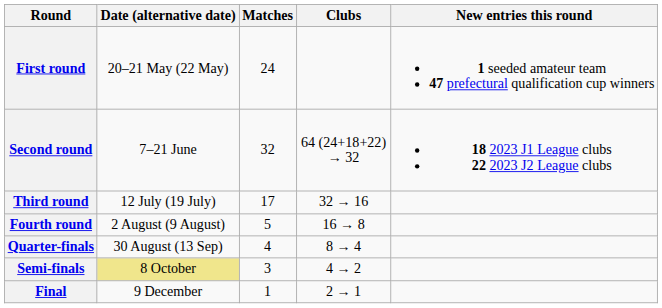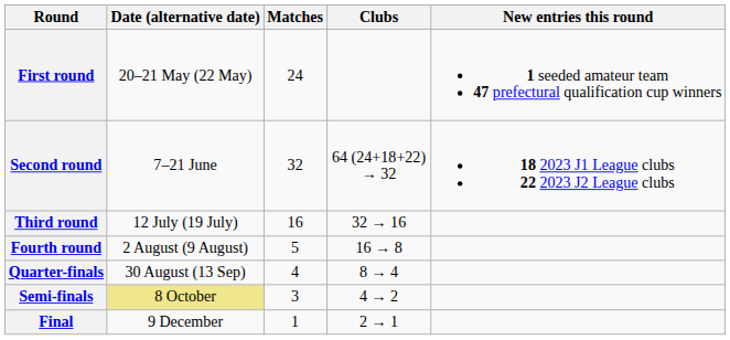Third round | Matches: 17 -> 16
